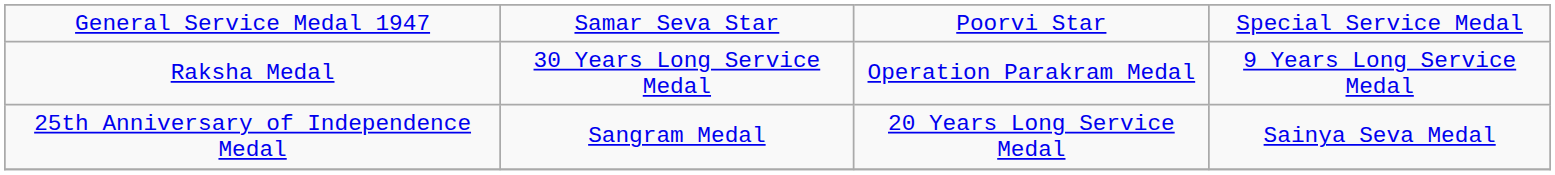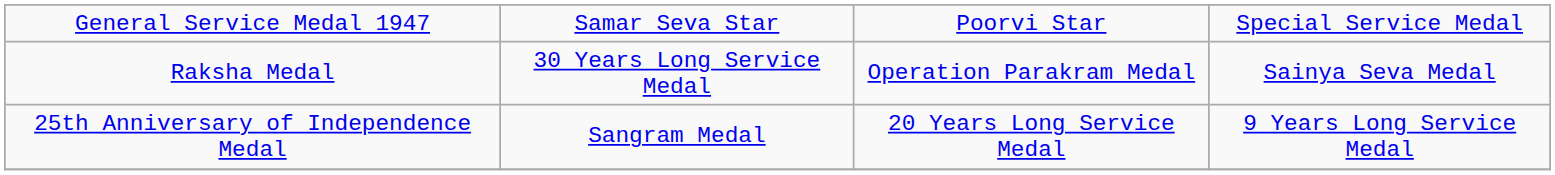Raksha Medal | column 4: 9 Years Long Service Medal -> Sainya Seva Medal
25th Anniversary of Independence Medal | column 4: Sainya Seva Medal -> 9 Years Long Service Medal
